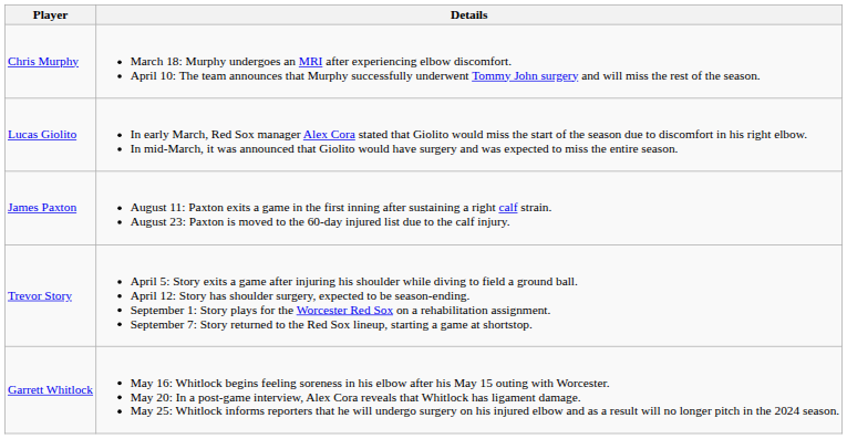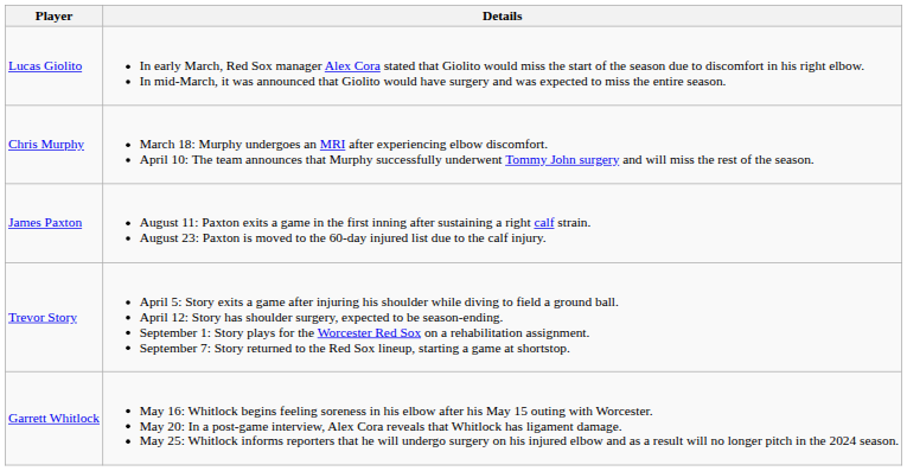rows swapped: Lucas Giolito <-> Chris Murphy
